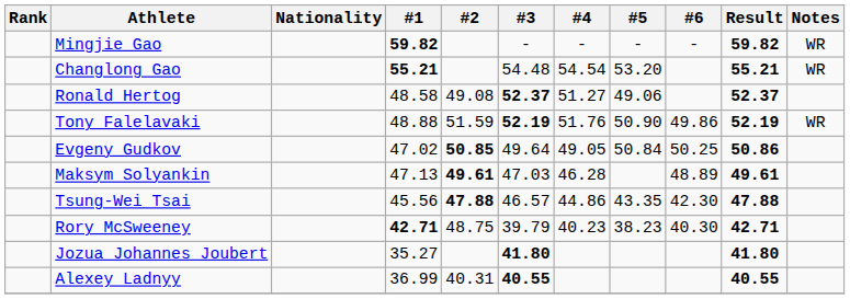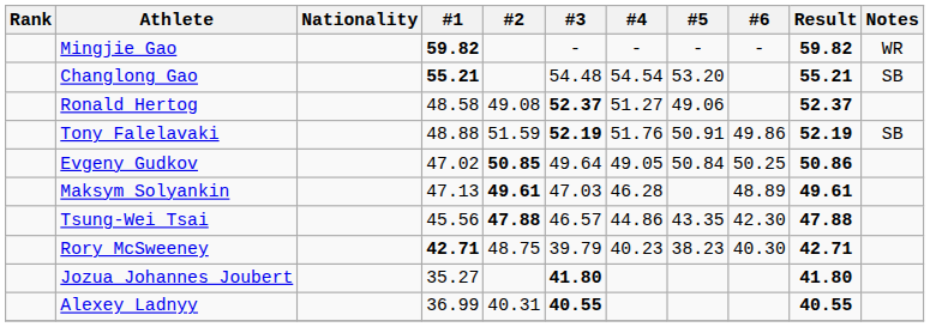Changlong Gao | Notes: WR -> SB
Tony Falelavaki | #5: 50.90 -> 50.91
Tony Falelavaki | Notes: WR -> SB
